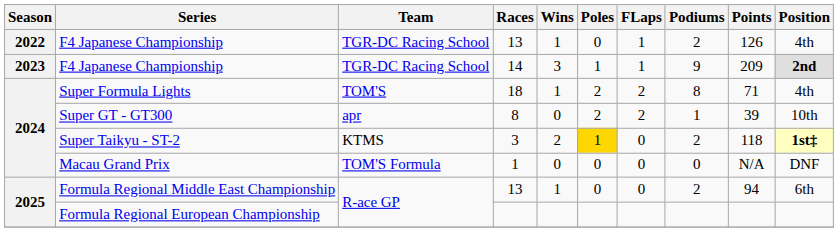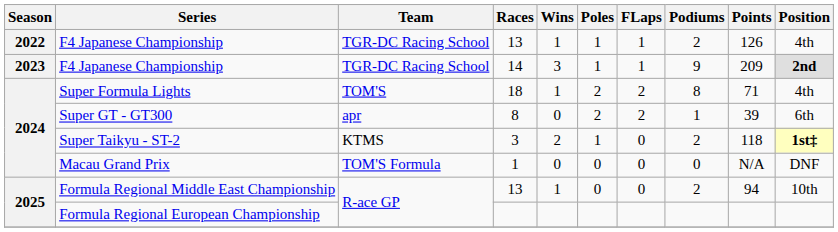2022 / F4 Japanese Championship | Poles: 0 -> 1
Super GT - GT300 | Position: 10th -> 6th
Super Taikyu - ST-2 | Poles: gold background -> no background
Formula Regional Middle East Championship | Position: 6th -> 10th
